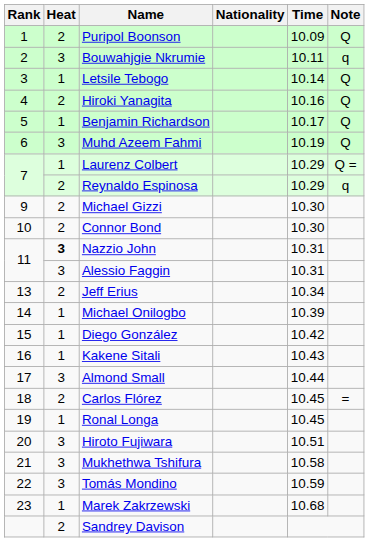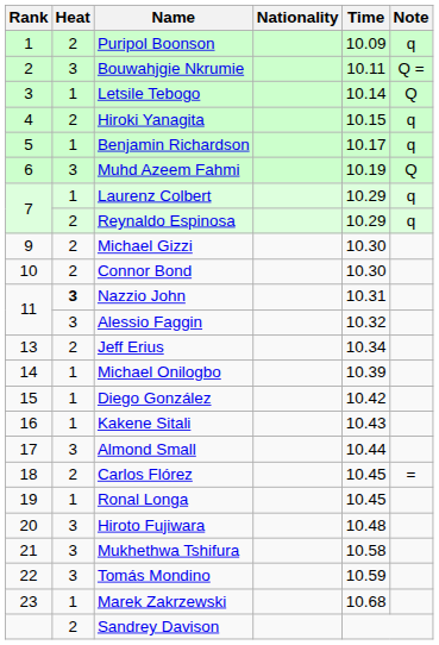Puripol Boonson | Note: Q -> q
Bouwahjgie Nkrumie | Note: q -> Q =
Hiroki Yanagita | Time: 10.16 -> 10.15
Hiroki Yanagita | Note: Q -> q
Benjamin Richardson | Note: Q -> q
Laurenz Colbert | Note: Q = -> q
Alessio Faggin | Time: 10.31 -> 10.32
Hiroto Fujiwara | Time: 10.51 -> 10.48
